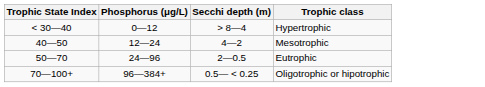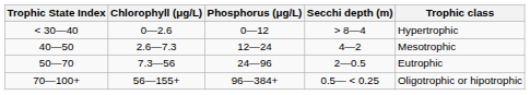+ column: Chlorophyll (μg/L) | 0—2.6 | 2.6—7.3 | 7.3—56 | 56—155+
